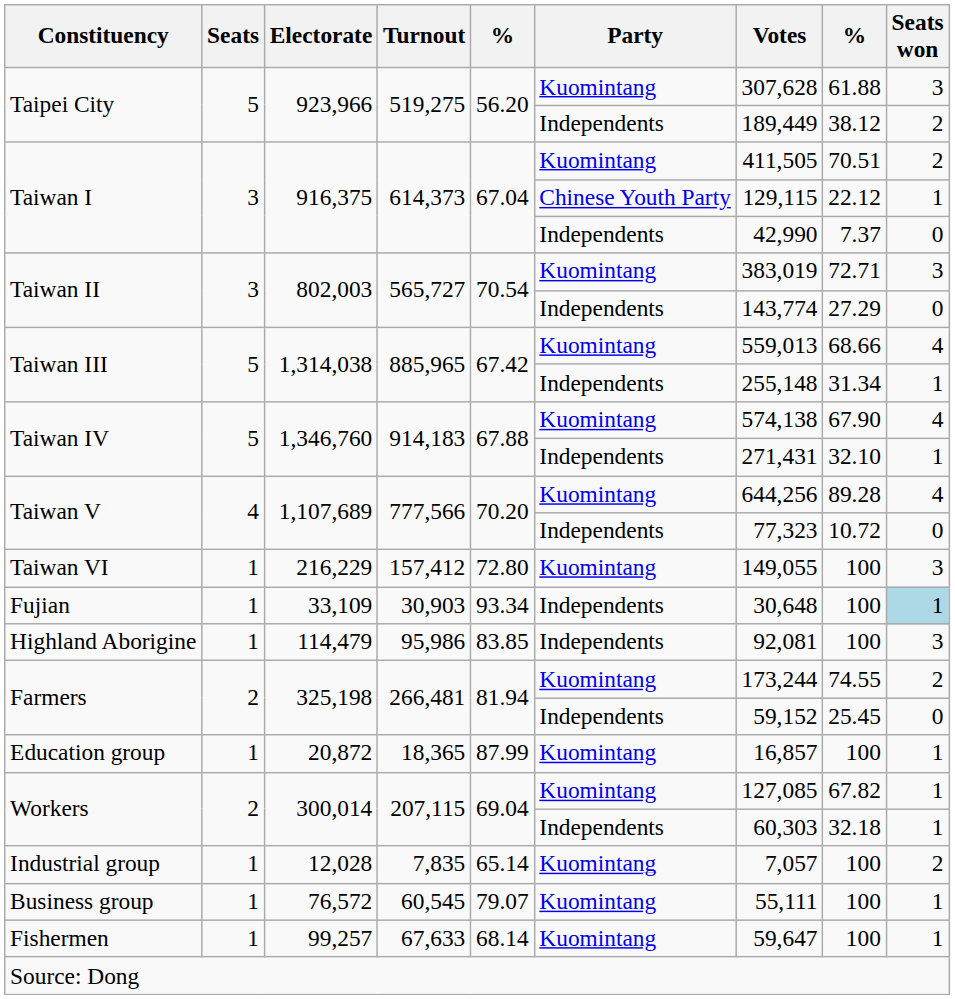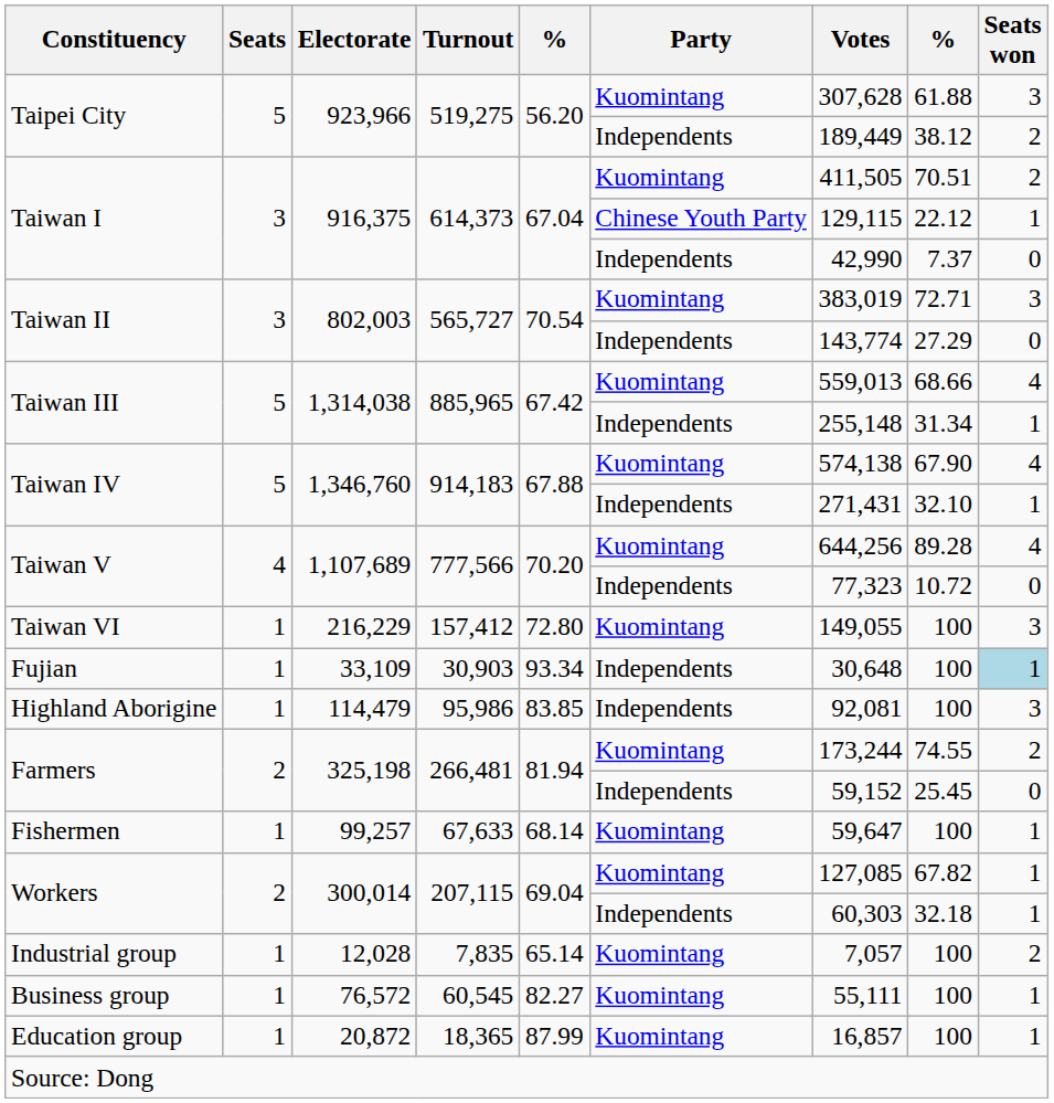rows swapped: Fishermen <-> Education group
Business group | column 5: 79.07 -> 82.27
